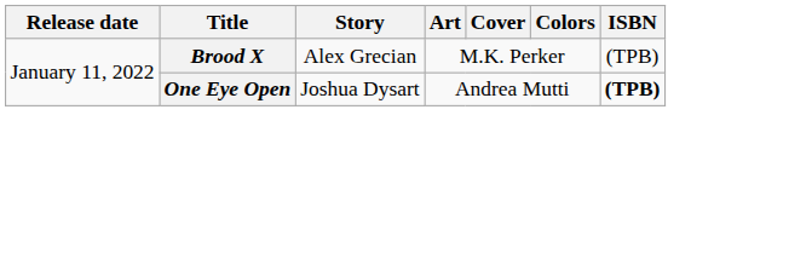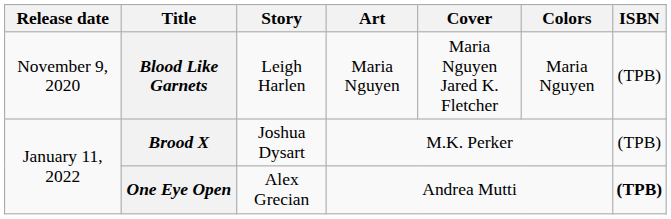+ row: November 9, 2020 | Blood Like Garnets | Leigh Harlen | Maria Nguyen | Maria Nguyen Jared K. Fletcher | Maria Nguyen | (TPB)
Brood X | Story: Alex Grecian -> Joshua Dysart
One Eye Open | Story: Joshua Dysart -> Alex Grecian
